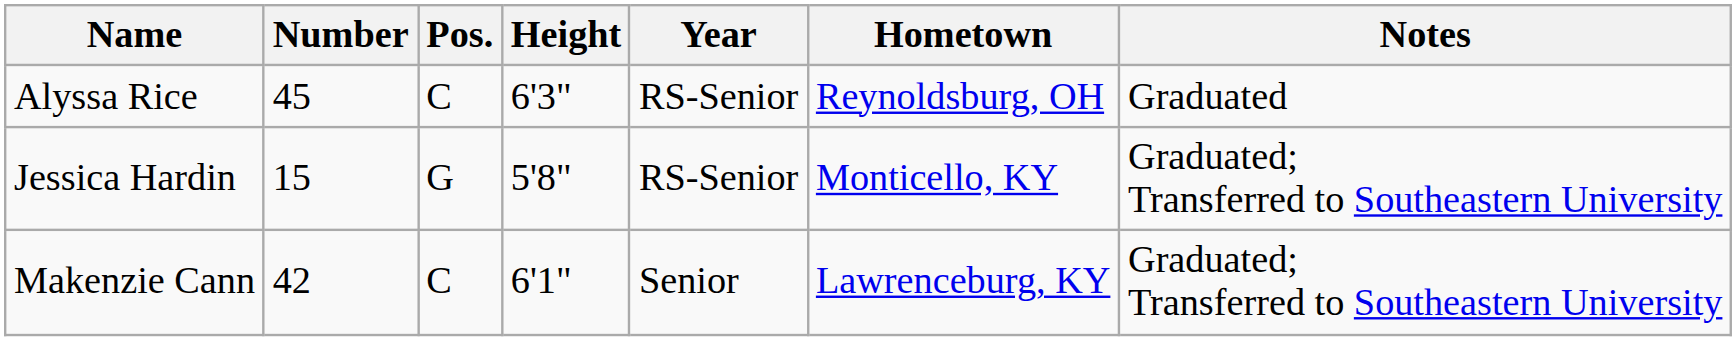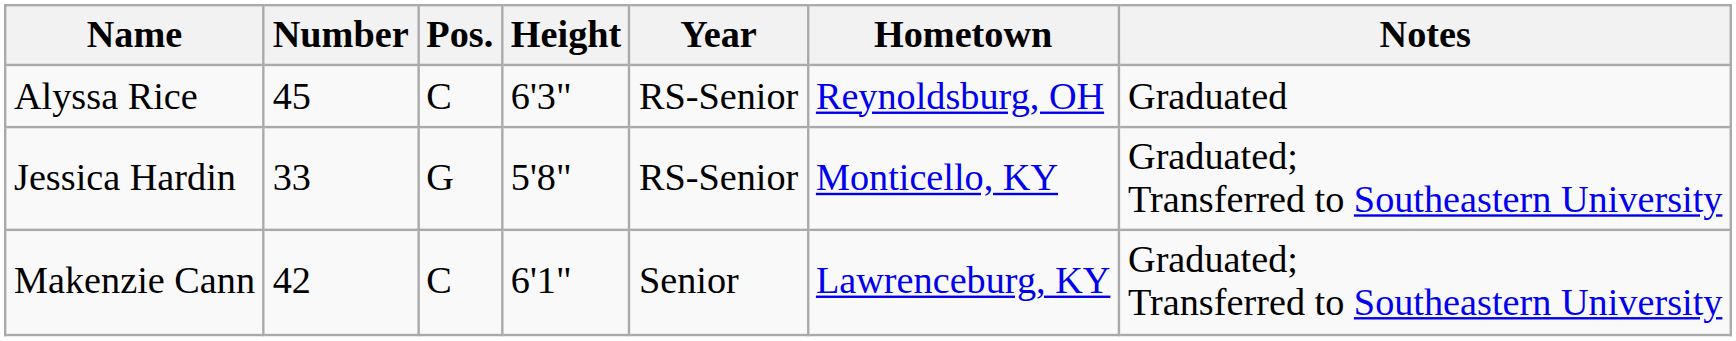Jessica Hardin | Number: 15 -> 33
